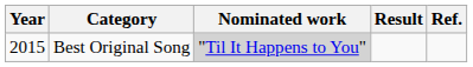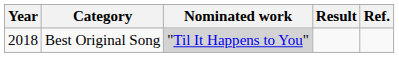Best Original Song | Year: 2015 -> 2018
